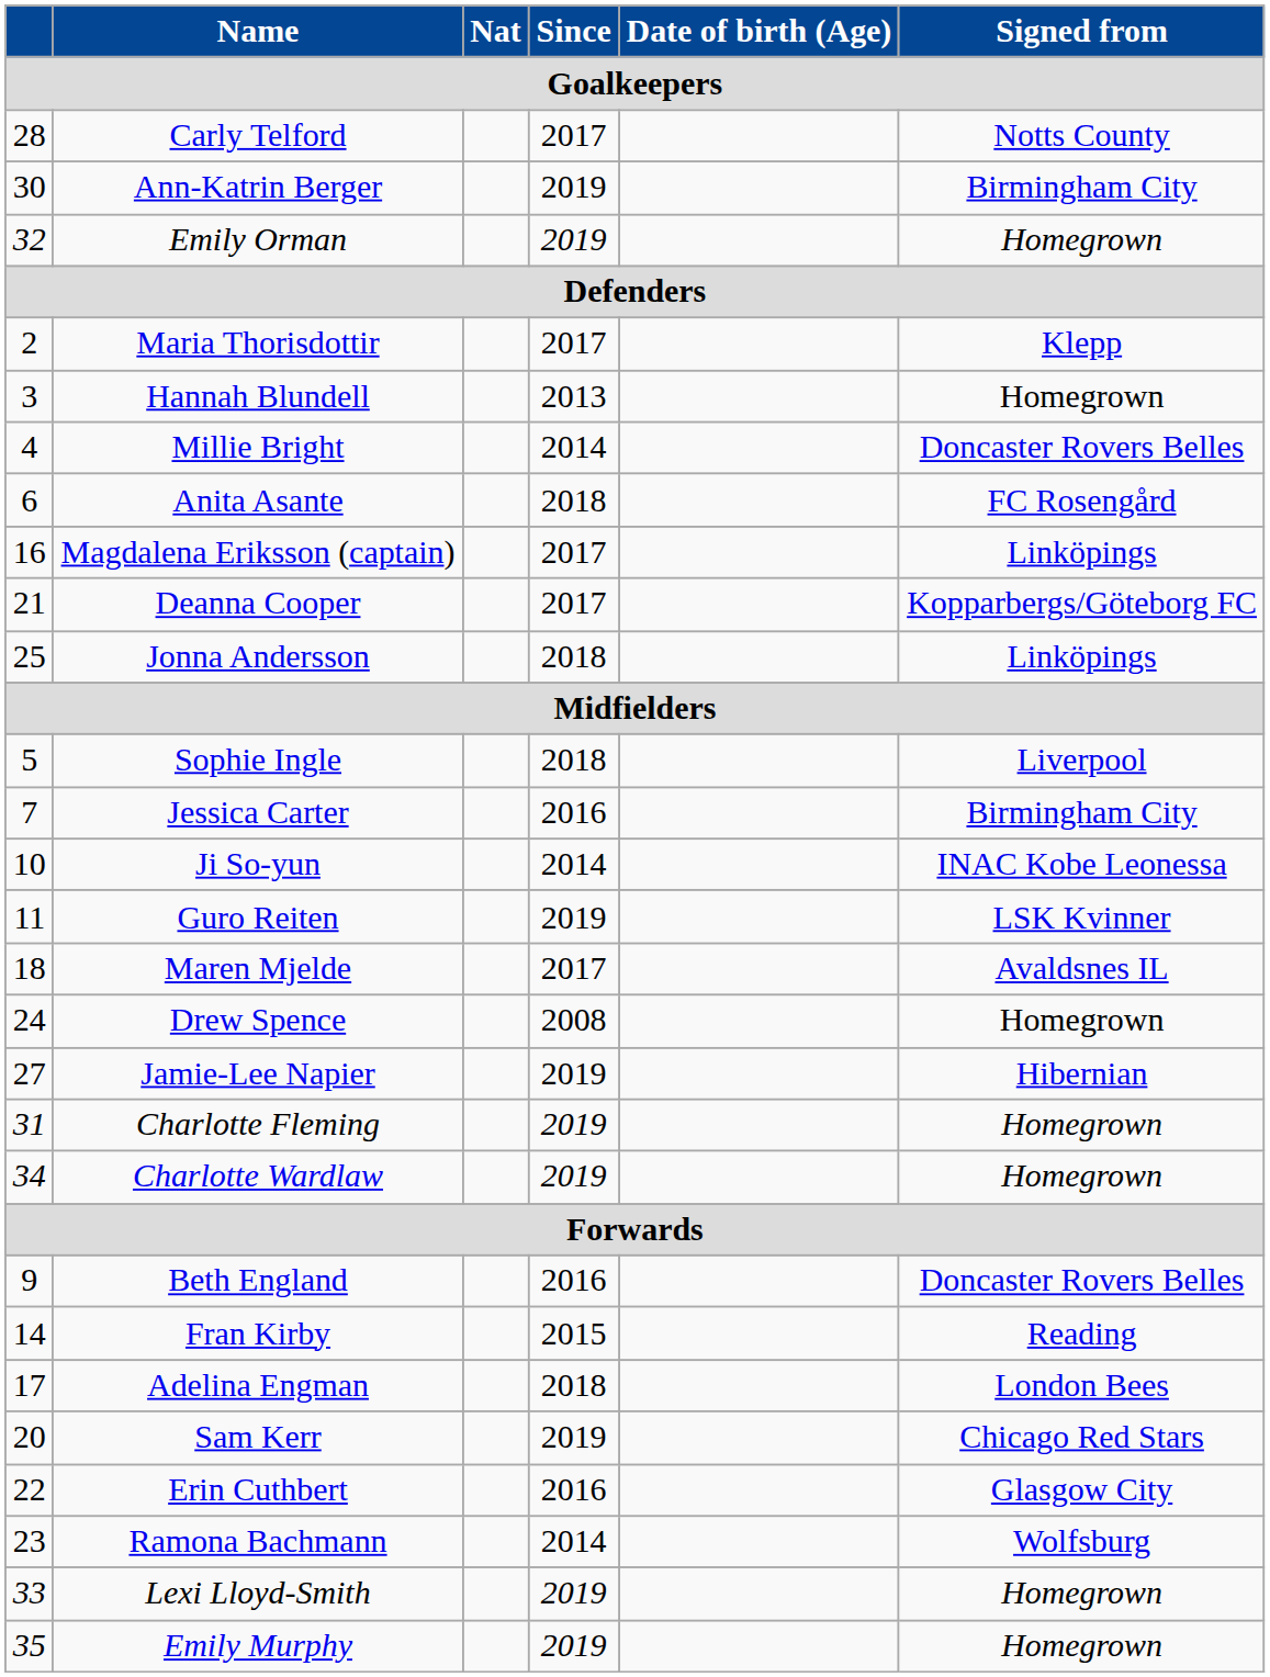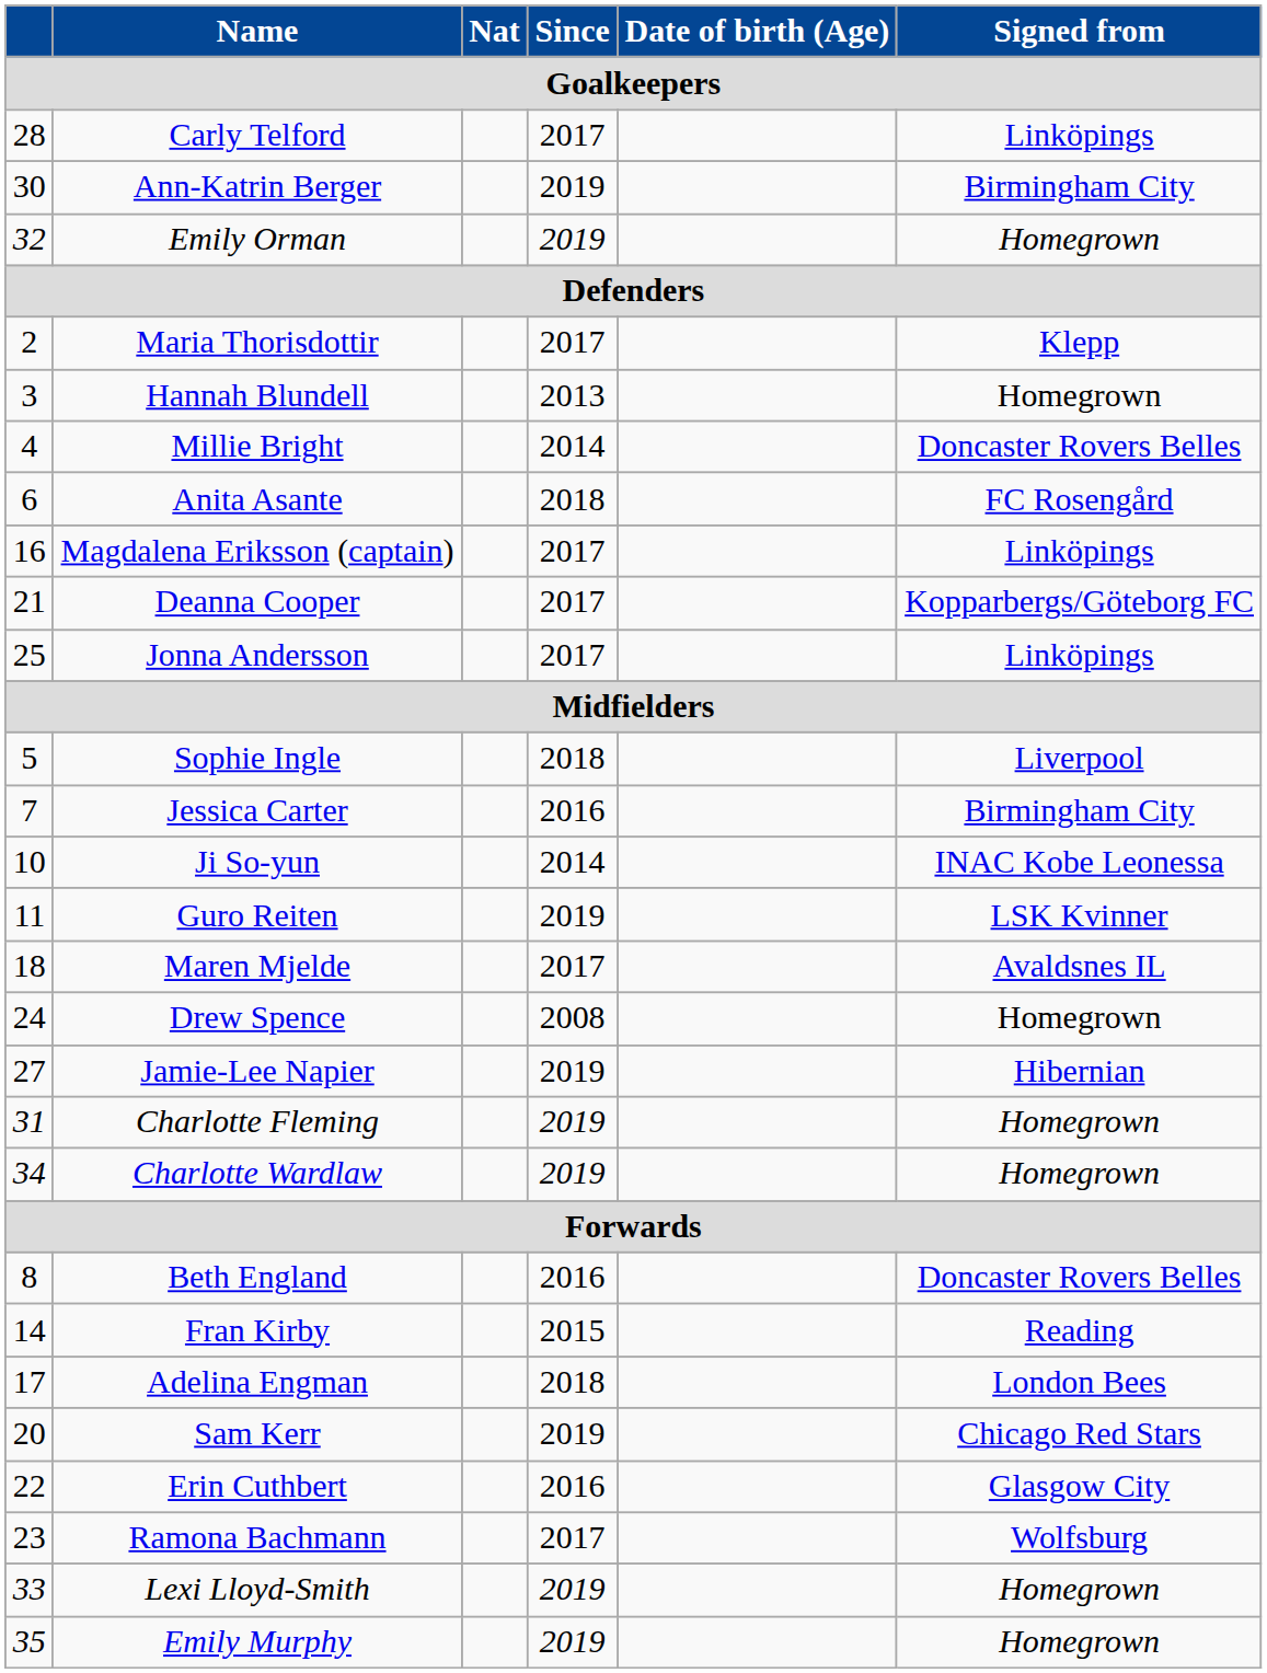Carly Telford | Signed from / Goalkeepers: Notts County -> Linköpings
Jonna Andersson | Since / Goalkeepers: 2018 -> 2017
Beth England | Goalkeepers: 9 -> 8
Ramona Bachmann | Since / Goalkeepers: 2014 -> 2017
